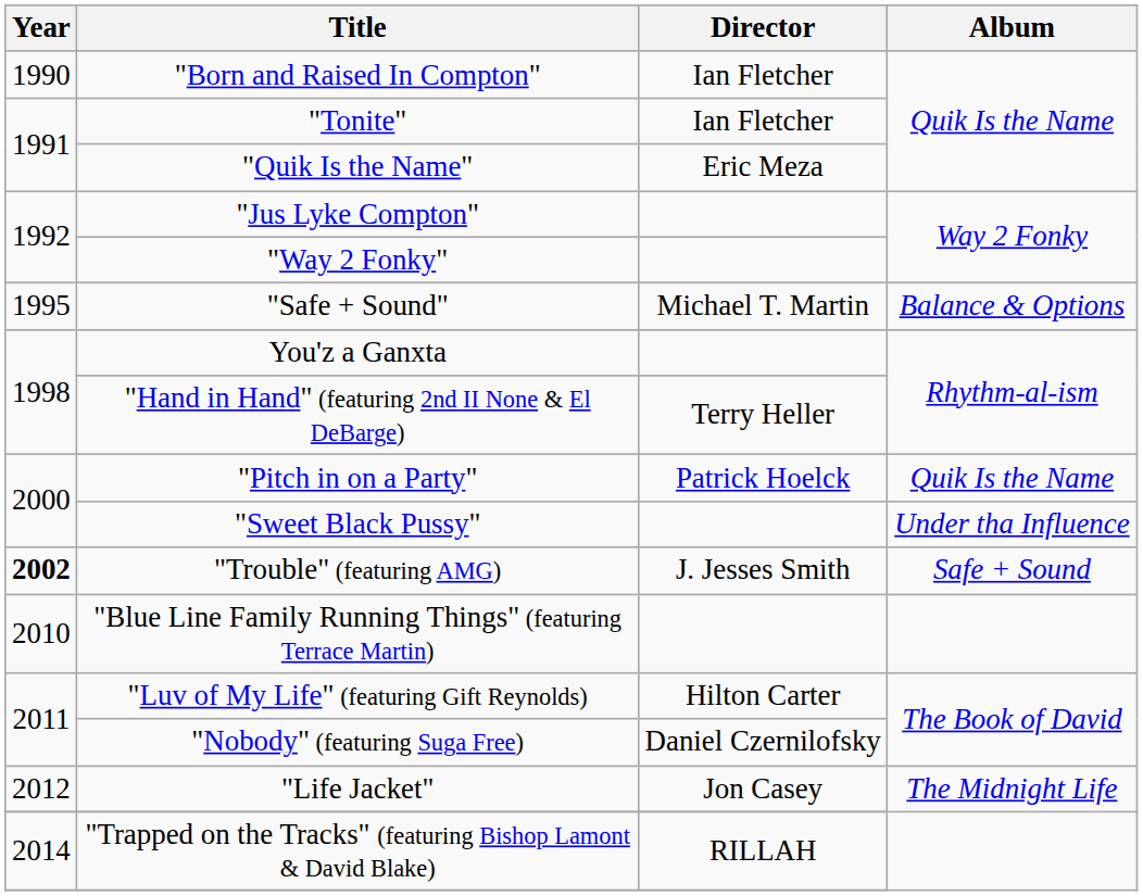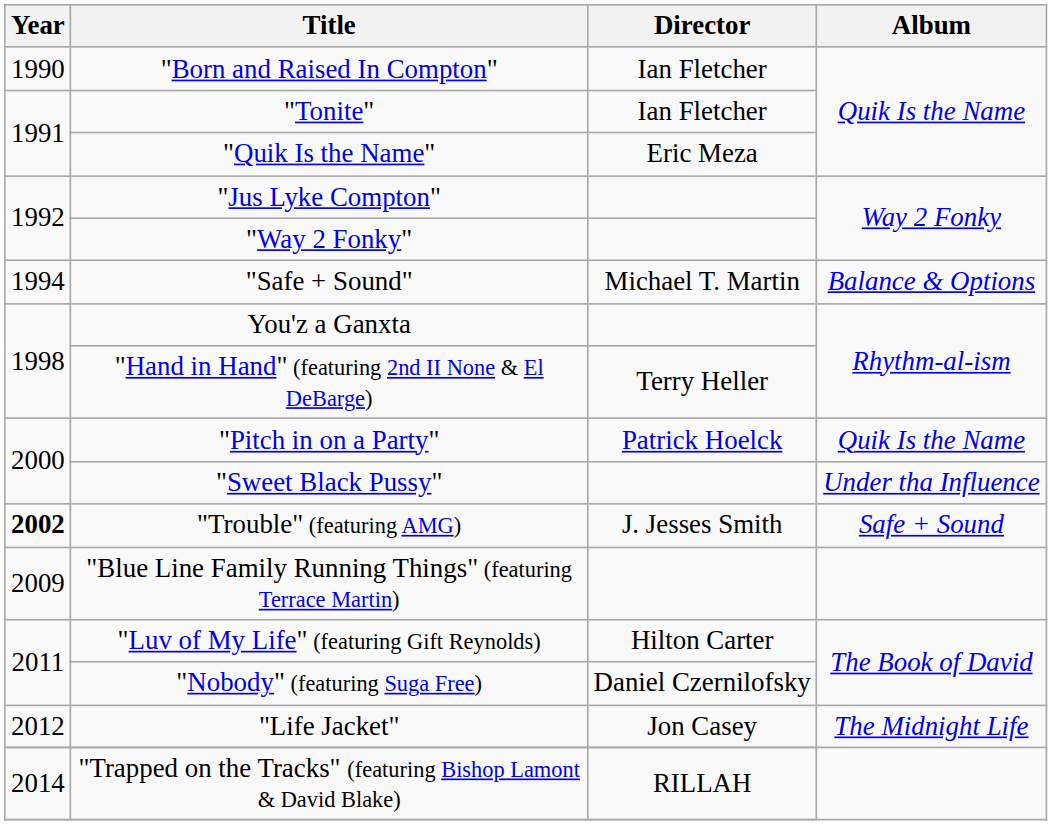"Safe + Sound" | Year: 1995 -> 1994
"Blue Line Family Running Things" (featuring Terrace Martin) | Year: 2010 -> 2009
